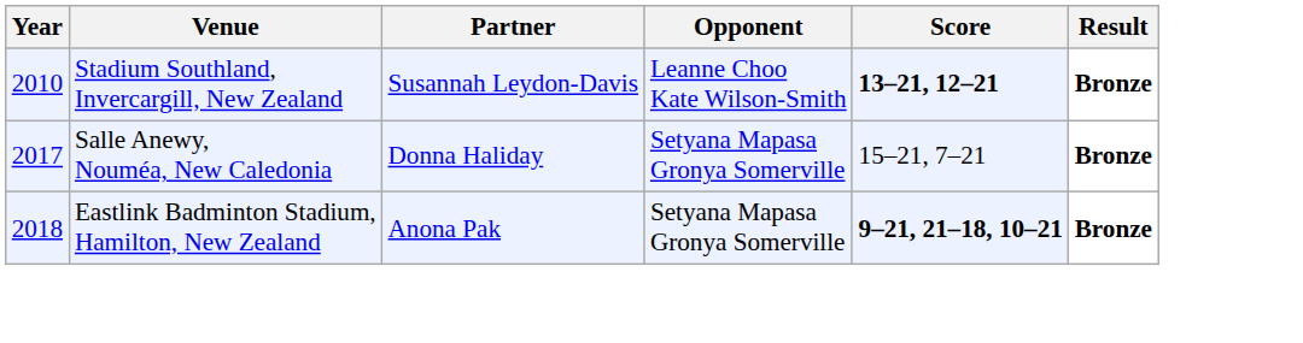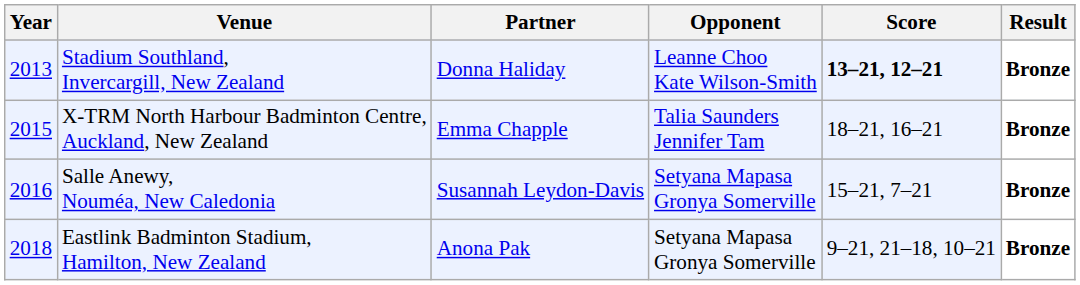Stadium Southland, Invercargill, New Zealand | Year: 2010 -> 2013
Stadium Southland, Invercargill, New Zealand | Partner: Susannah Leydon-Davis -> Donna Haliday
+ row: 2015 | X-TRM North Harbour Badminton Centre, Auckland, New Zealand | Emma Chapple | Talia Saunders Jennifer Tam | 18–21, 16–21 | Bronze
Salle Anewy, Nouméa, New Caledonia | Year: 2017 -> 2016
Salle Anewy, Nouméa, New Caledonia | Partner: Donna Haliday -> Susannah Leydon-Davis
Eastlink Badminton Stadium, Hamilton, New Zealand | Score: bold -> normal
